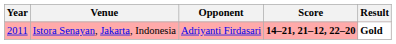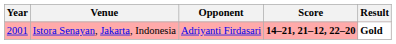Istora Senayan, Jakarta, Indonesia | Year: 2011 -> 2001
